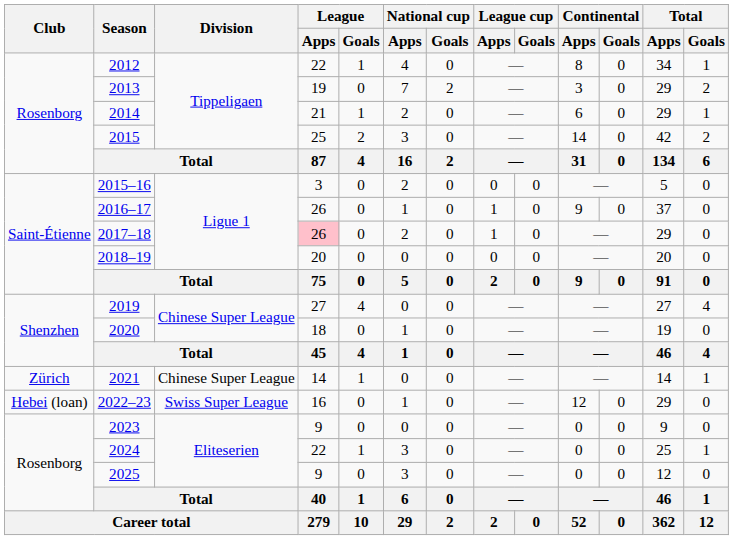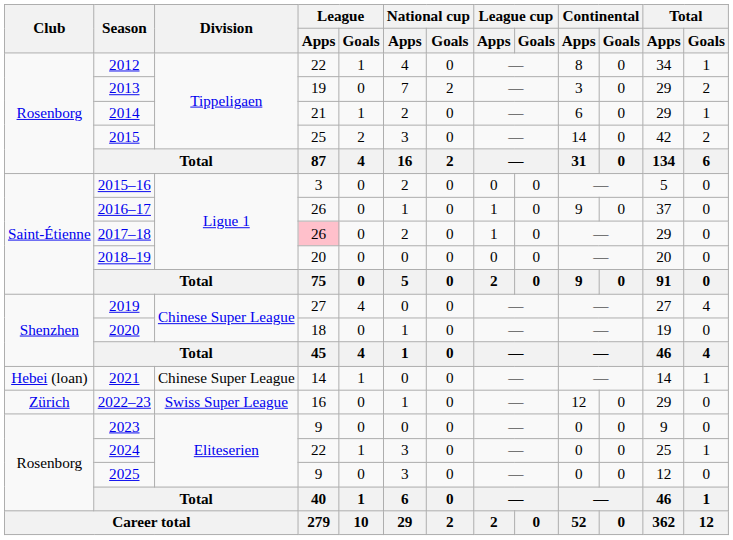2021 | Club: Zürich -> Hebei (loan)
2022–23 | Club: Hebei (loan) -> Zürich
